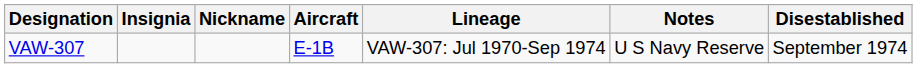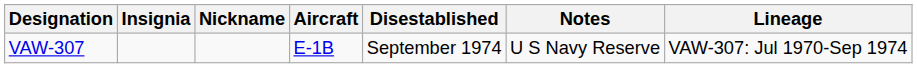columns swapped: Lineage <-> Disestablished
